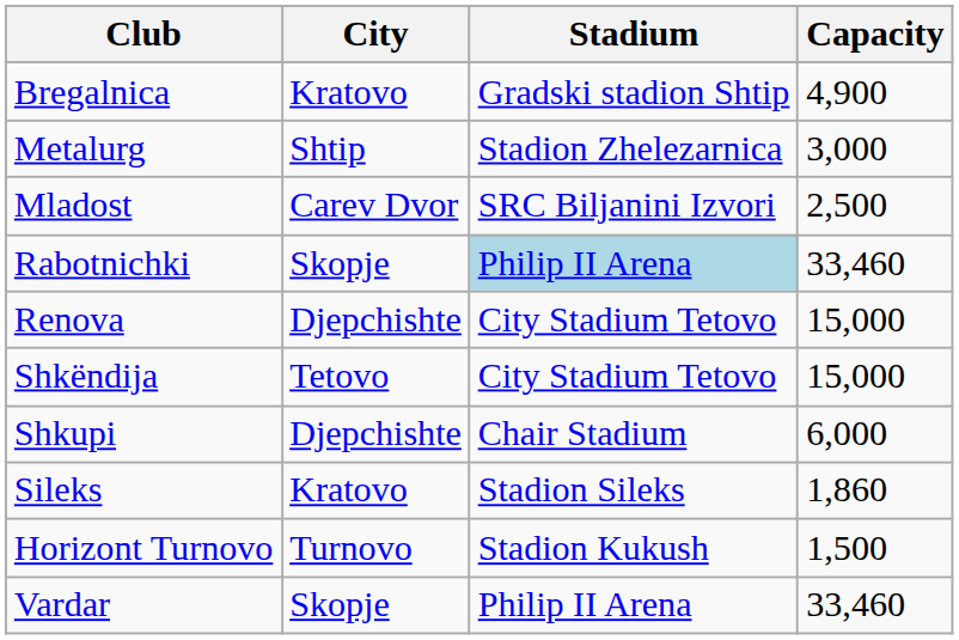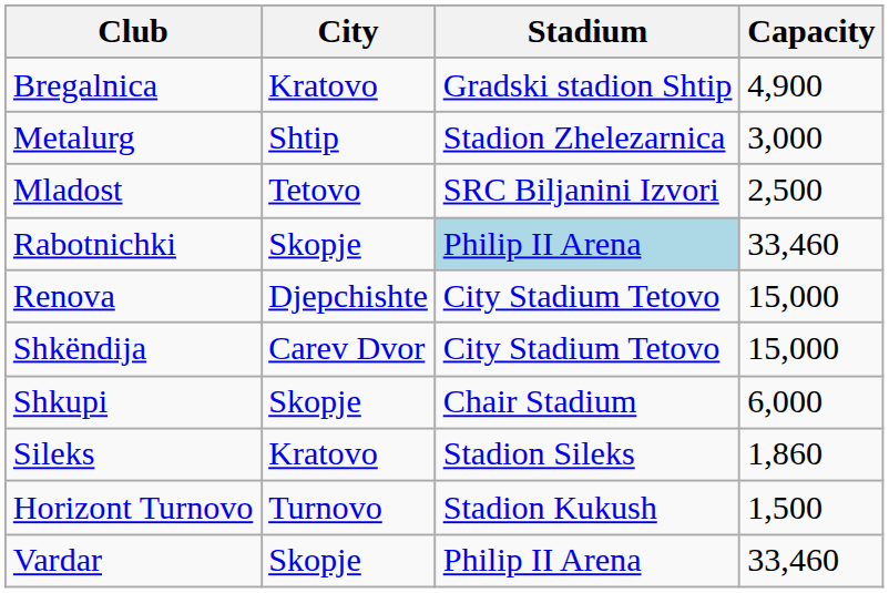Mladost | City: Carev Dvor -> Tetovo
Shkëndija | City: Tetovo -> Carev Dvor
Shkupi | City: Djepchishte -> Skopje
